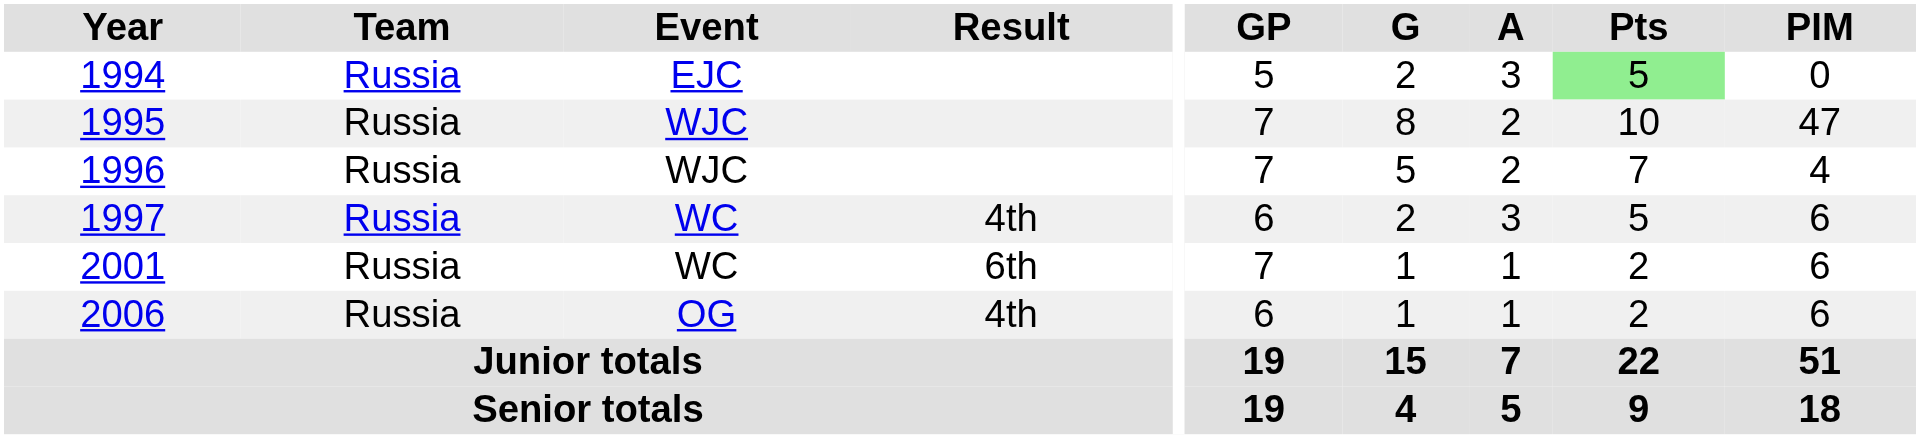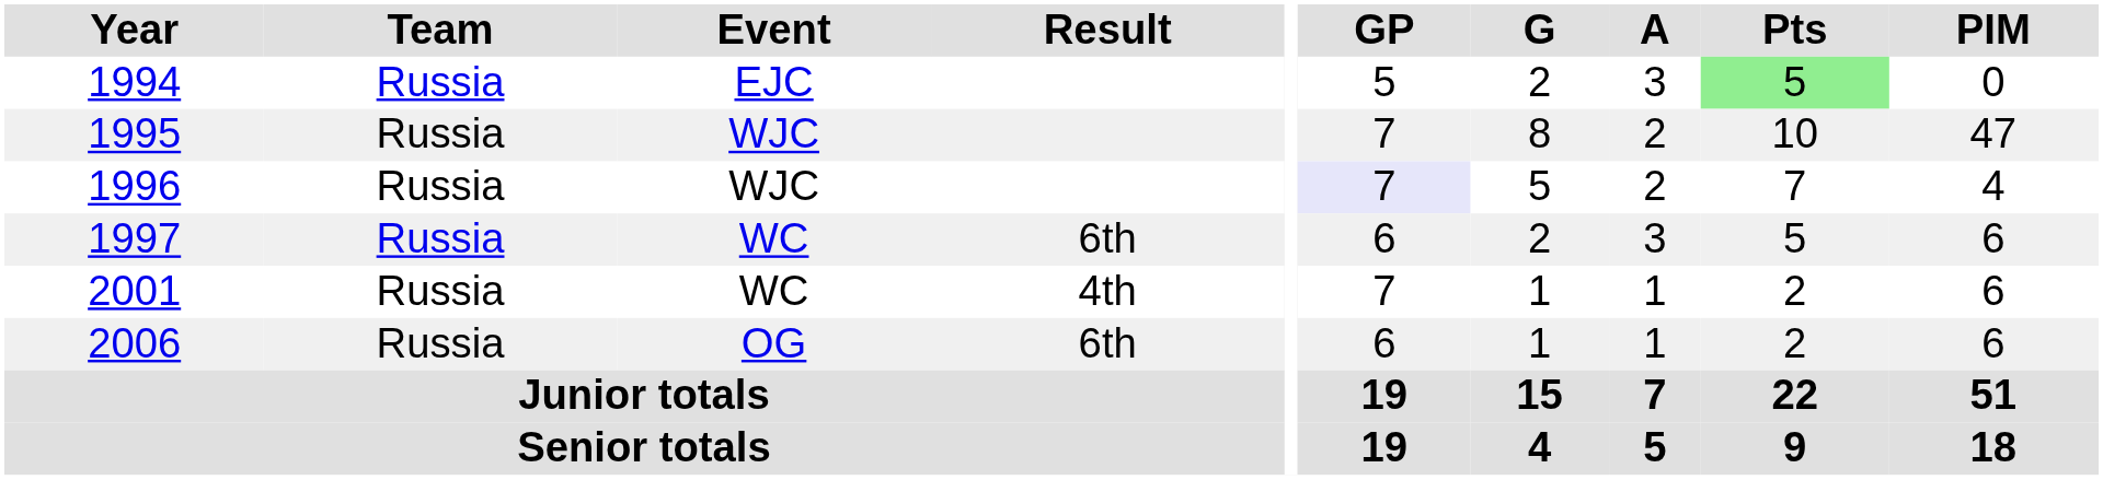1996 | GP: no background -> lavender background
1997 | Result: 4th -> 6th
2001 | Result: 6th -> 4th
2006 | Result: 4th -> 6th
